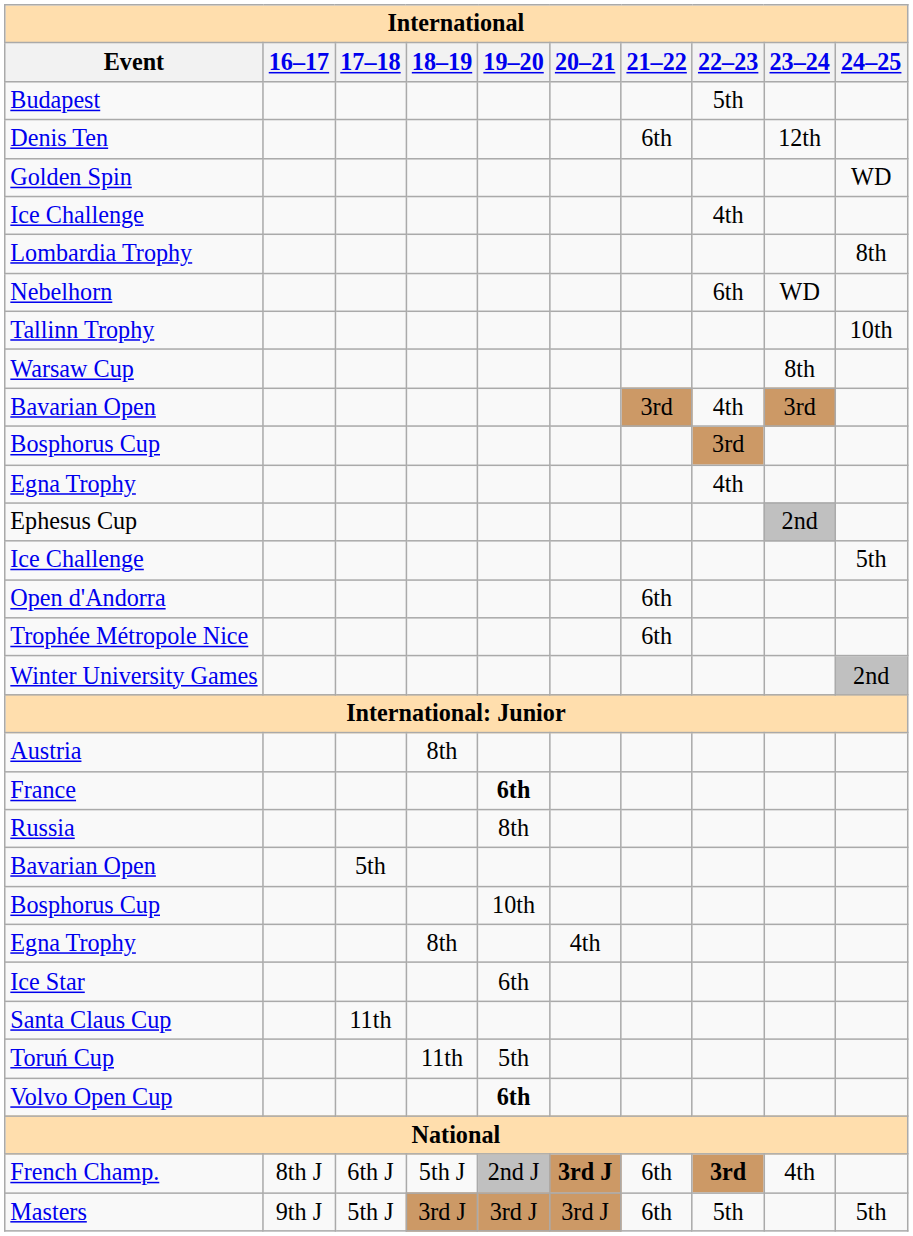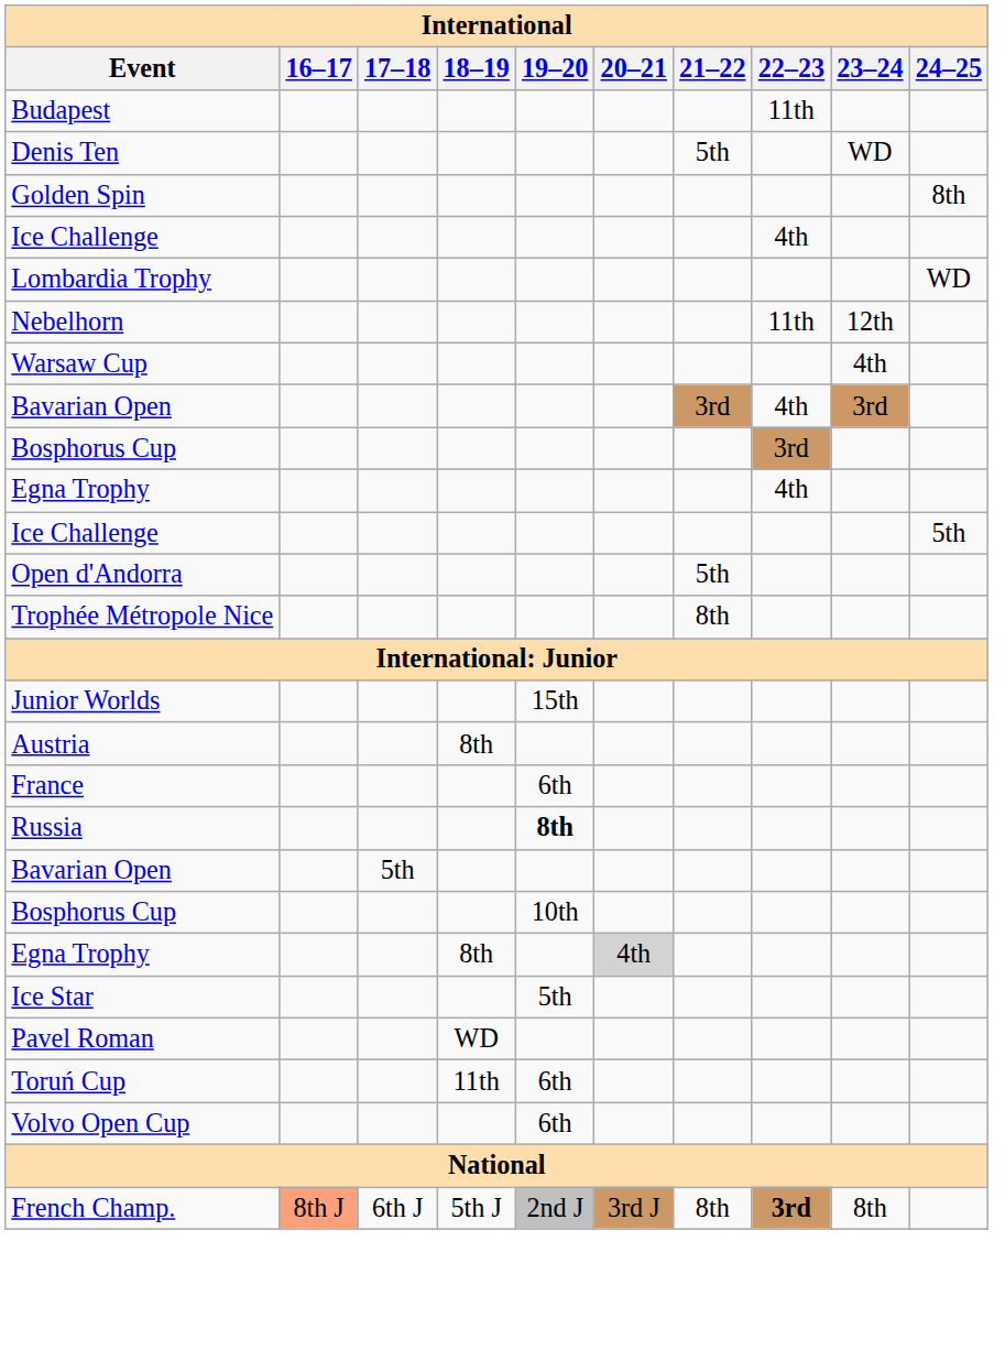Budapest | 22–23: 5th -> 11th
Denis Ten | 21–22: 6th -> 5th
Denis Ten | 23–24: 12th -> WD
Golden Spin | 24–25: WD -> 8th
Lombardia Trophy | 24–25: 8th -> WD
Nebelhorn | 22–23: 6th -> 11th
Nebelhorn | 23–24: WD -> 12th
- row: Tallinn Trophy | 10th
Warsaw Cup | 23–24: 8th -> 4th
- row: Ephesus Cup | 2nd
Open d'Andorra | 21–22: 6th -> 5th
Trophée Métropole Nice | 21–22: 6th -> 8th
- row: Winter University Games | 2nd
+ row: Junior Worlds | 15th
France | 19–20: bold -> normal
Russia | 19–20: normal -> bold
Egna Trophy / 8th | 20–21: no background -> lightgrey background
Ice Star | 19–20: 6th -> 5th
+ row: Pavel Roman | WD
- row: Santa Claus Cup | 11th
Toruń Cup | 19–20: 5th -> 6th
Volvo Open Cup | 19–20: bold -> normal
French Champ. | 16–17: no background -> lightsalmon background
French Champ. | 20–21: bold -> normal
French Champ. | 21–22: 6th -> 8th
French Champ. | 23–24: 4th -> 8th
- row: Masters | 9th J | 5th J | 3rd J | 3rd J | 3rd J | 6th | 5th | 5th
